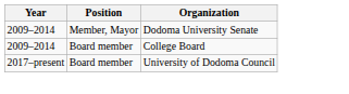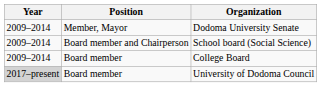+ row: 2009–2014 | Board member and Chairperson | School board (Social Science)
University of Dodoma Council | Year: no background -> lightgrey background
